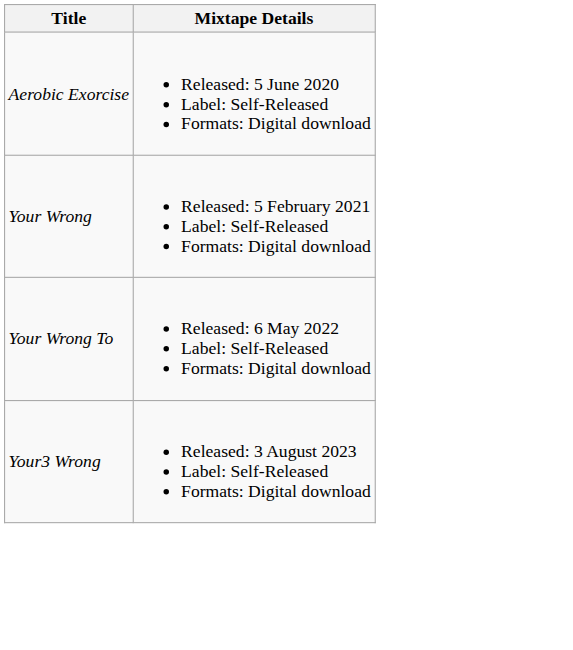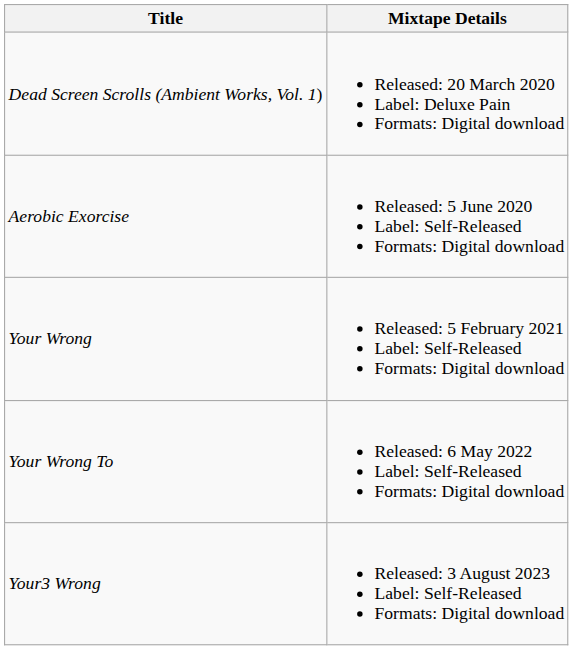+ row: Dead Screen Scrolls (Ambient Works, Vol. 1) | Released: 20 March 2020 Label: Deluxe Pain Formats: Digital download
